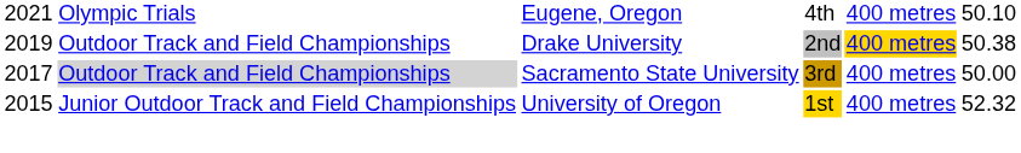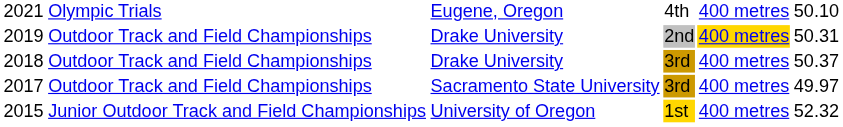2019 | column 6: 50.38 -> 50.31
+ row: 2018 | Outdoor Track and Field Championships | Drake University | 3rd | 400 metres | 50.37
2017 | column 2: lightgrey background -> no background
2017 | column 6: 50.00 -> 49.97
